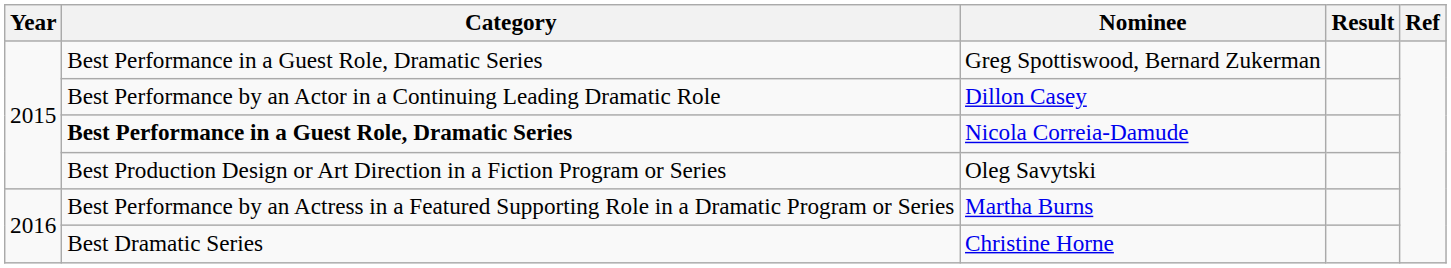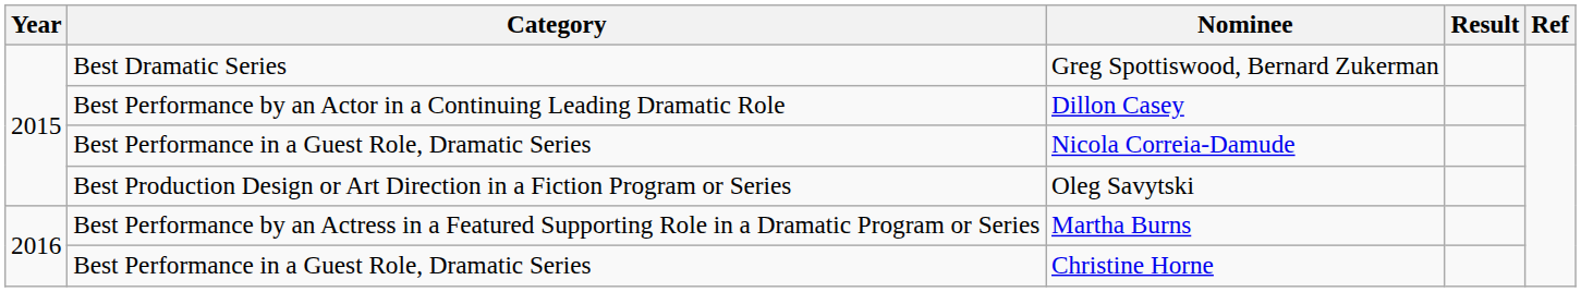Greg Spottiswood, Bernard Zukerman | Category: Best Performance in a Guest Role, Dramatic Series -> Best Dramatic Series
Nicola Correia-Damude | Category: bold -> normal
Christine Horne | Category: Best Dramatic Series -> Best Performance in a Guest Role, Dramatic Series
